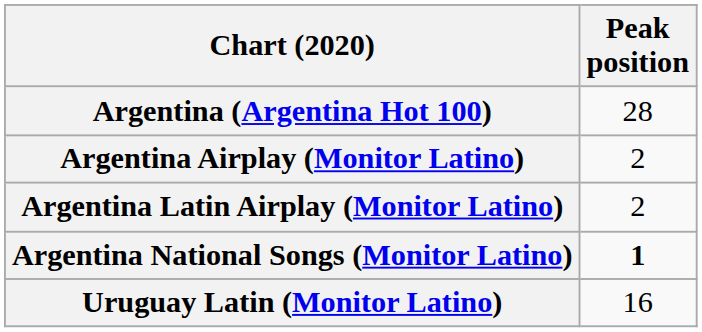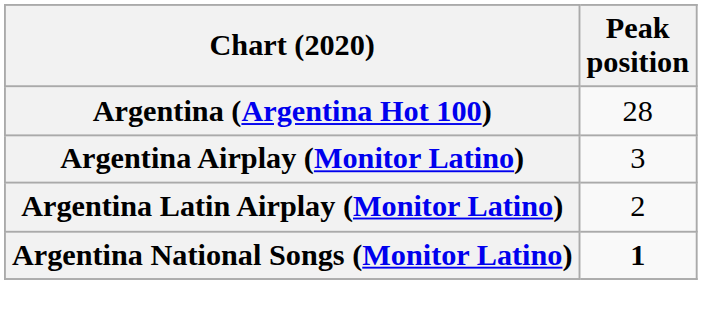Argentina Airplay (Monitor Latino) | Peak position: 2 -> 3
- row: Uruguay Latin (Monitor Latino) | 16
